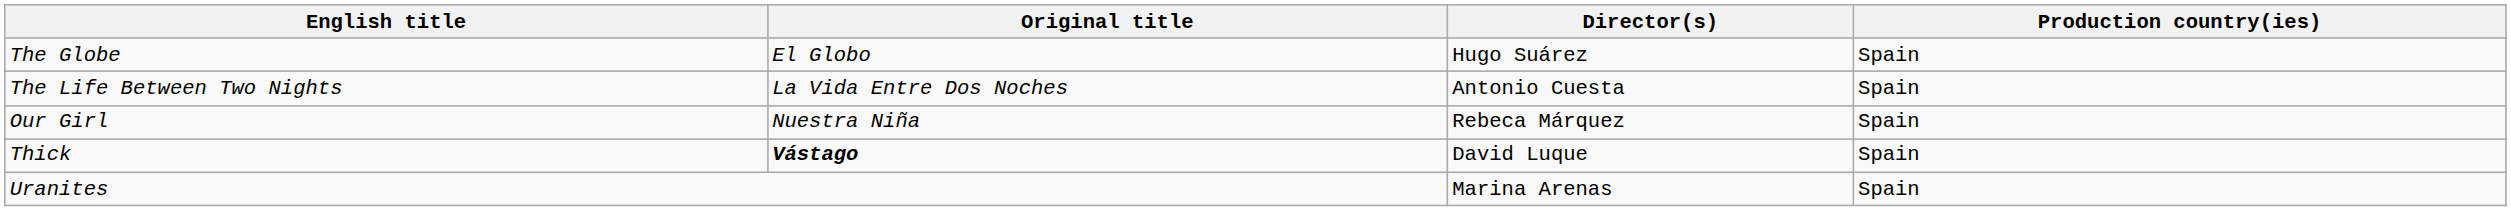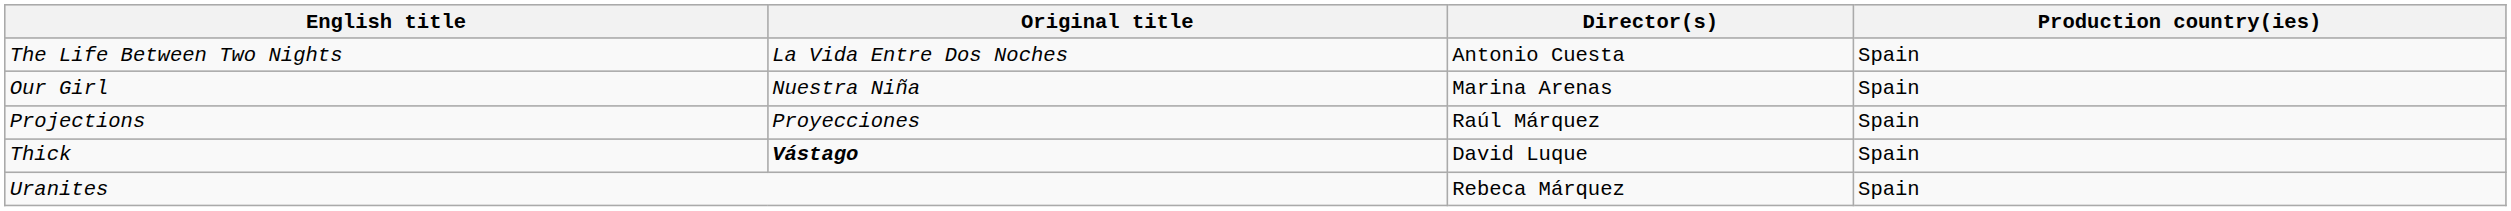- row: The Globe | El Globo | Hugo Suárez | Spain
Our Girl | Director(s): Rebeca Márquez -> Marina Arenas
+ row: Projections | Proyecciones | Raúl Márquez | Spain
Uranites | Director(s): Marina Arenas -> Rebeca Márquez
